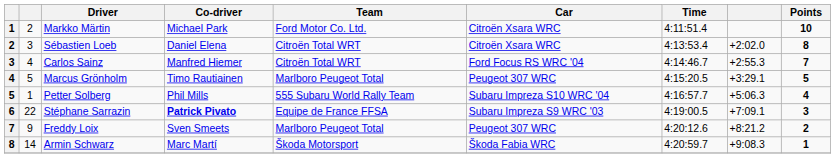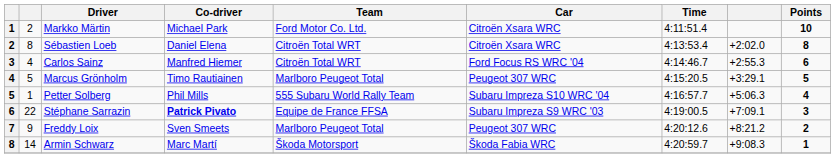Sébastien Loeb | column 2: 3 -> 8
Carlos Sainz | Points: 7 -> 6
